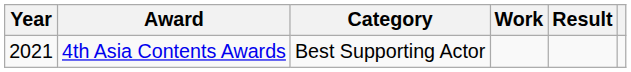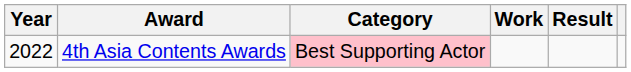4th Asia Contents Awards | Year: 2021 -> 2022
4th Asia Contents Awards | Category: no background -> pink background
